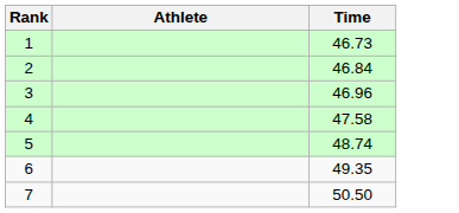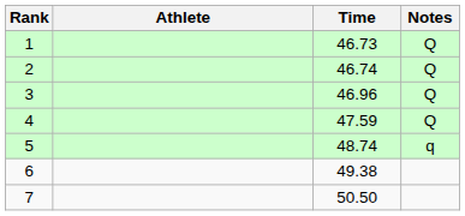+ column: Notes | Q | Q | Q | Q | q
2 | Time: 46.84 -> 46.74
4 | Time: 47.58 -> 47.59
6 | Time: 49.35 -> 49.38
